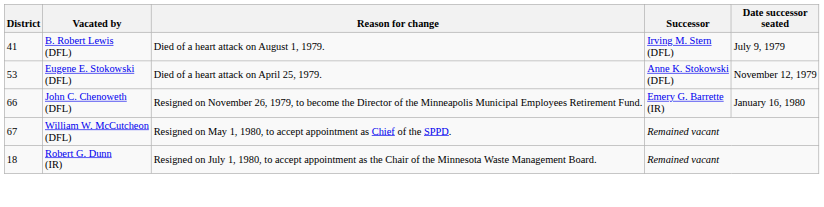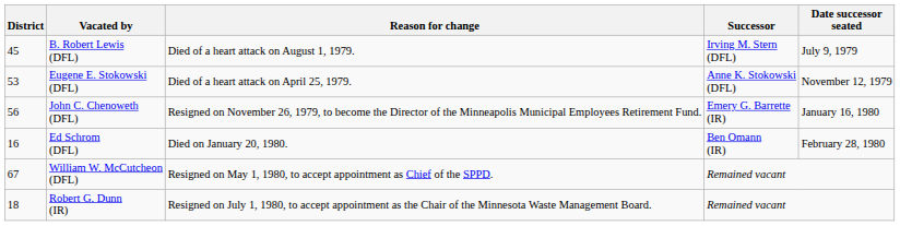B. Robert Lewis (DFL) | District: 41 -> 45
John C. Chenoweth (DFL) | District: 66 -> 56
+ row: 16 | Ed Schrom (DFL) | Died on January 20, 1980. | Ben Omann (IR) | February 28, 1980
